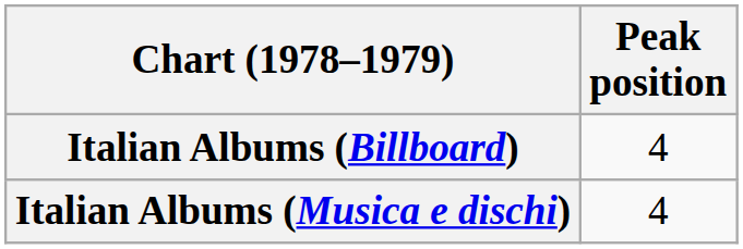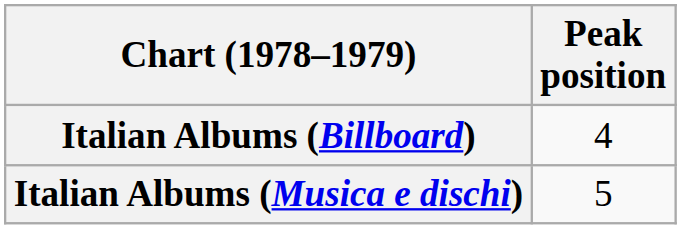Italian Albums (Musica e dischi) | Peak position: 4 -> 5
